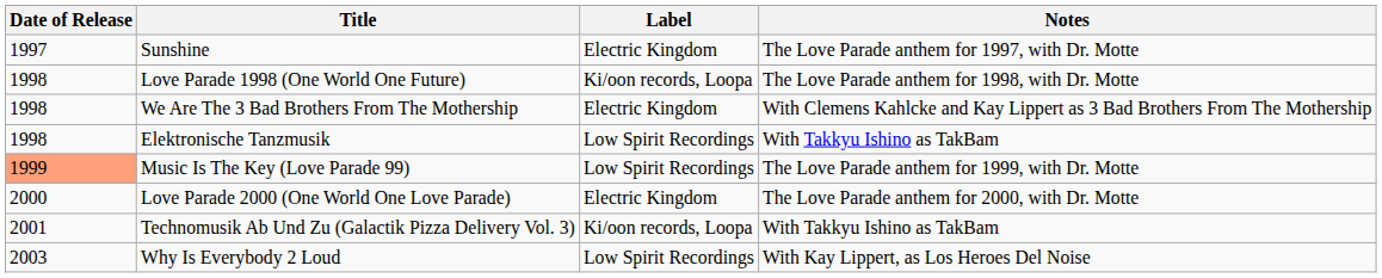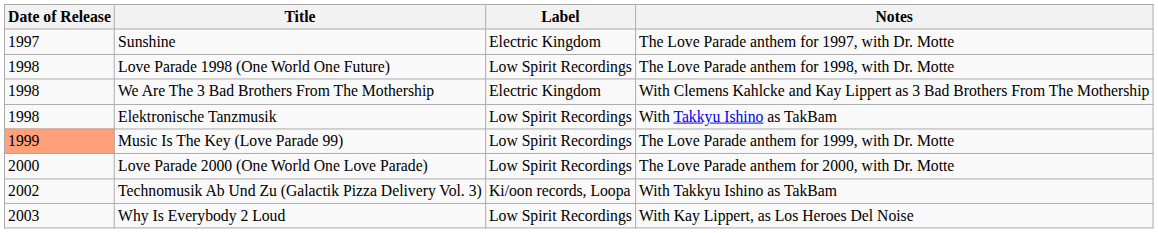Love Parade 1998 (One World One Future) | Label: Ki/oon records, Loopa -> Low Spirit Recordings
Love Parade 2000 (One World One Love Parade) | Label: Electric Kingdom -> Low Spirit Recordings
Technomusik Ab Und Zu (Galactik Pizza Delivery Vol. 3) | Date of Release: 2001 -> 2002
